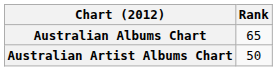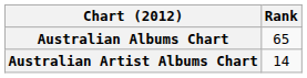Australian Artist Albums Chart | Rank: 50 -> 14
